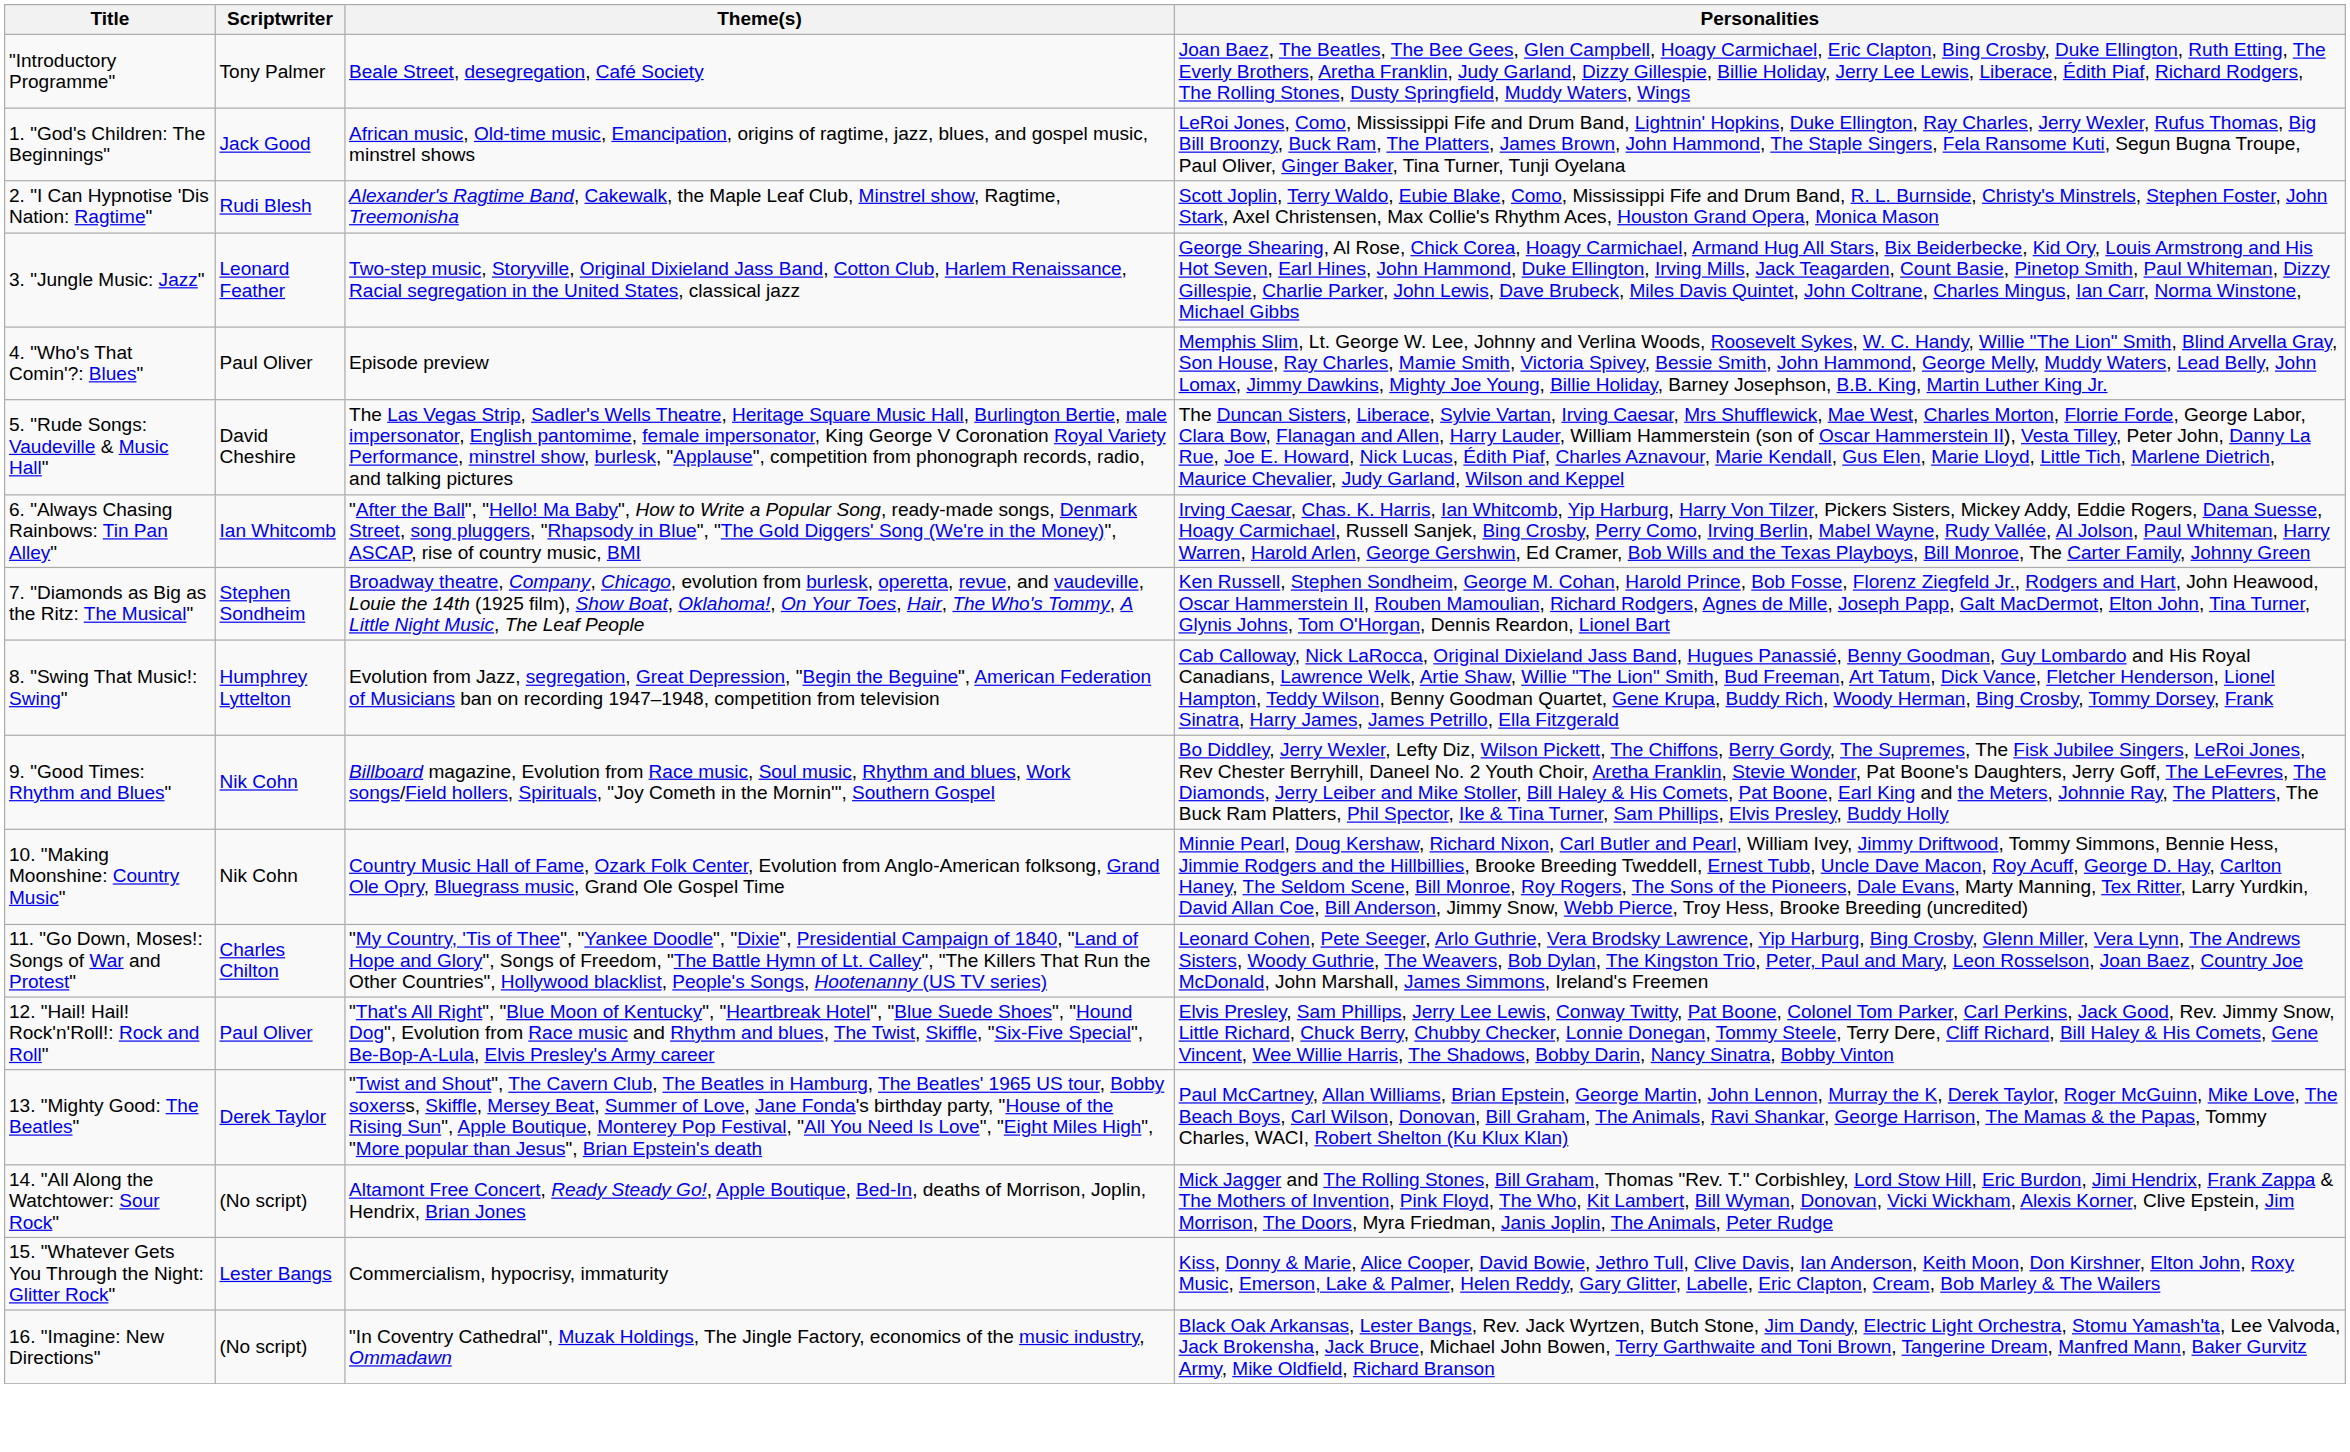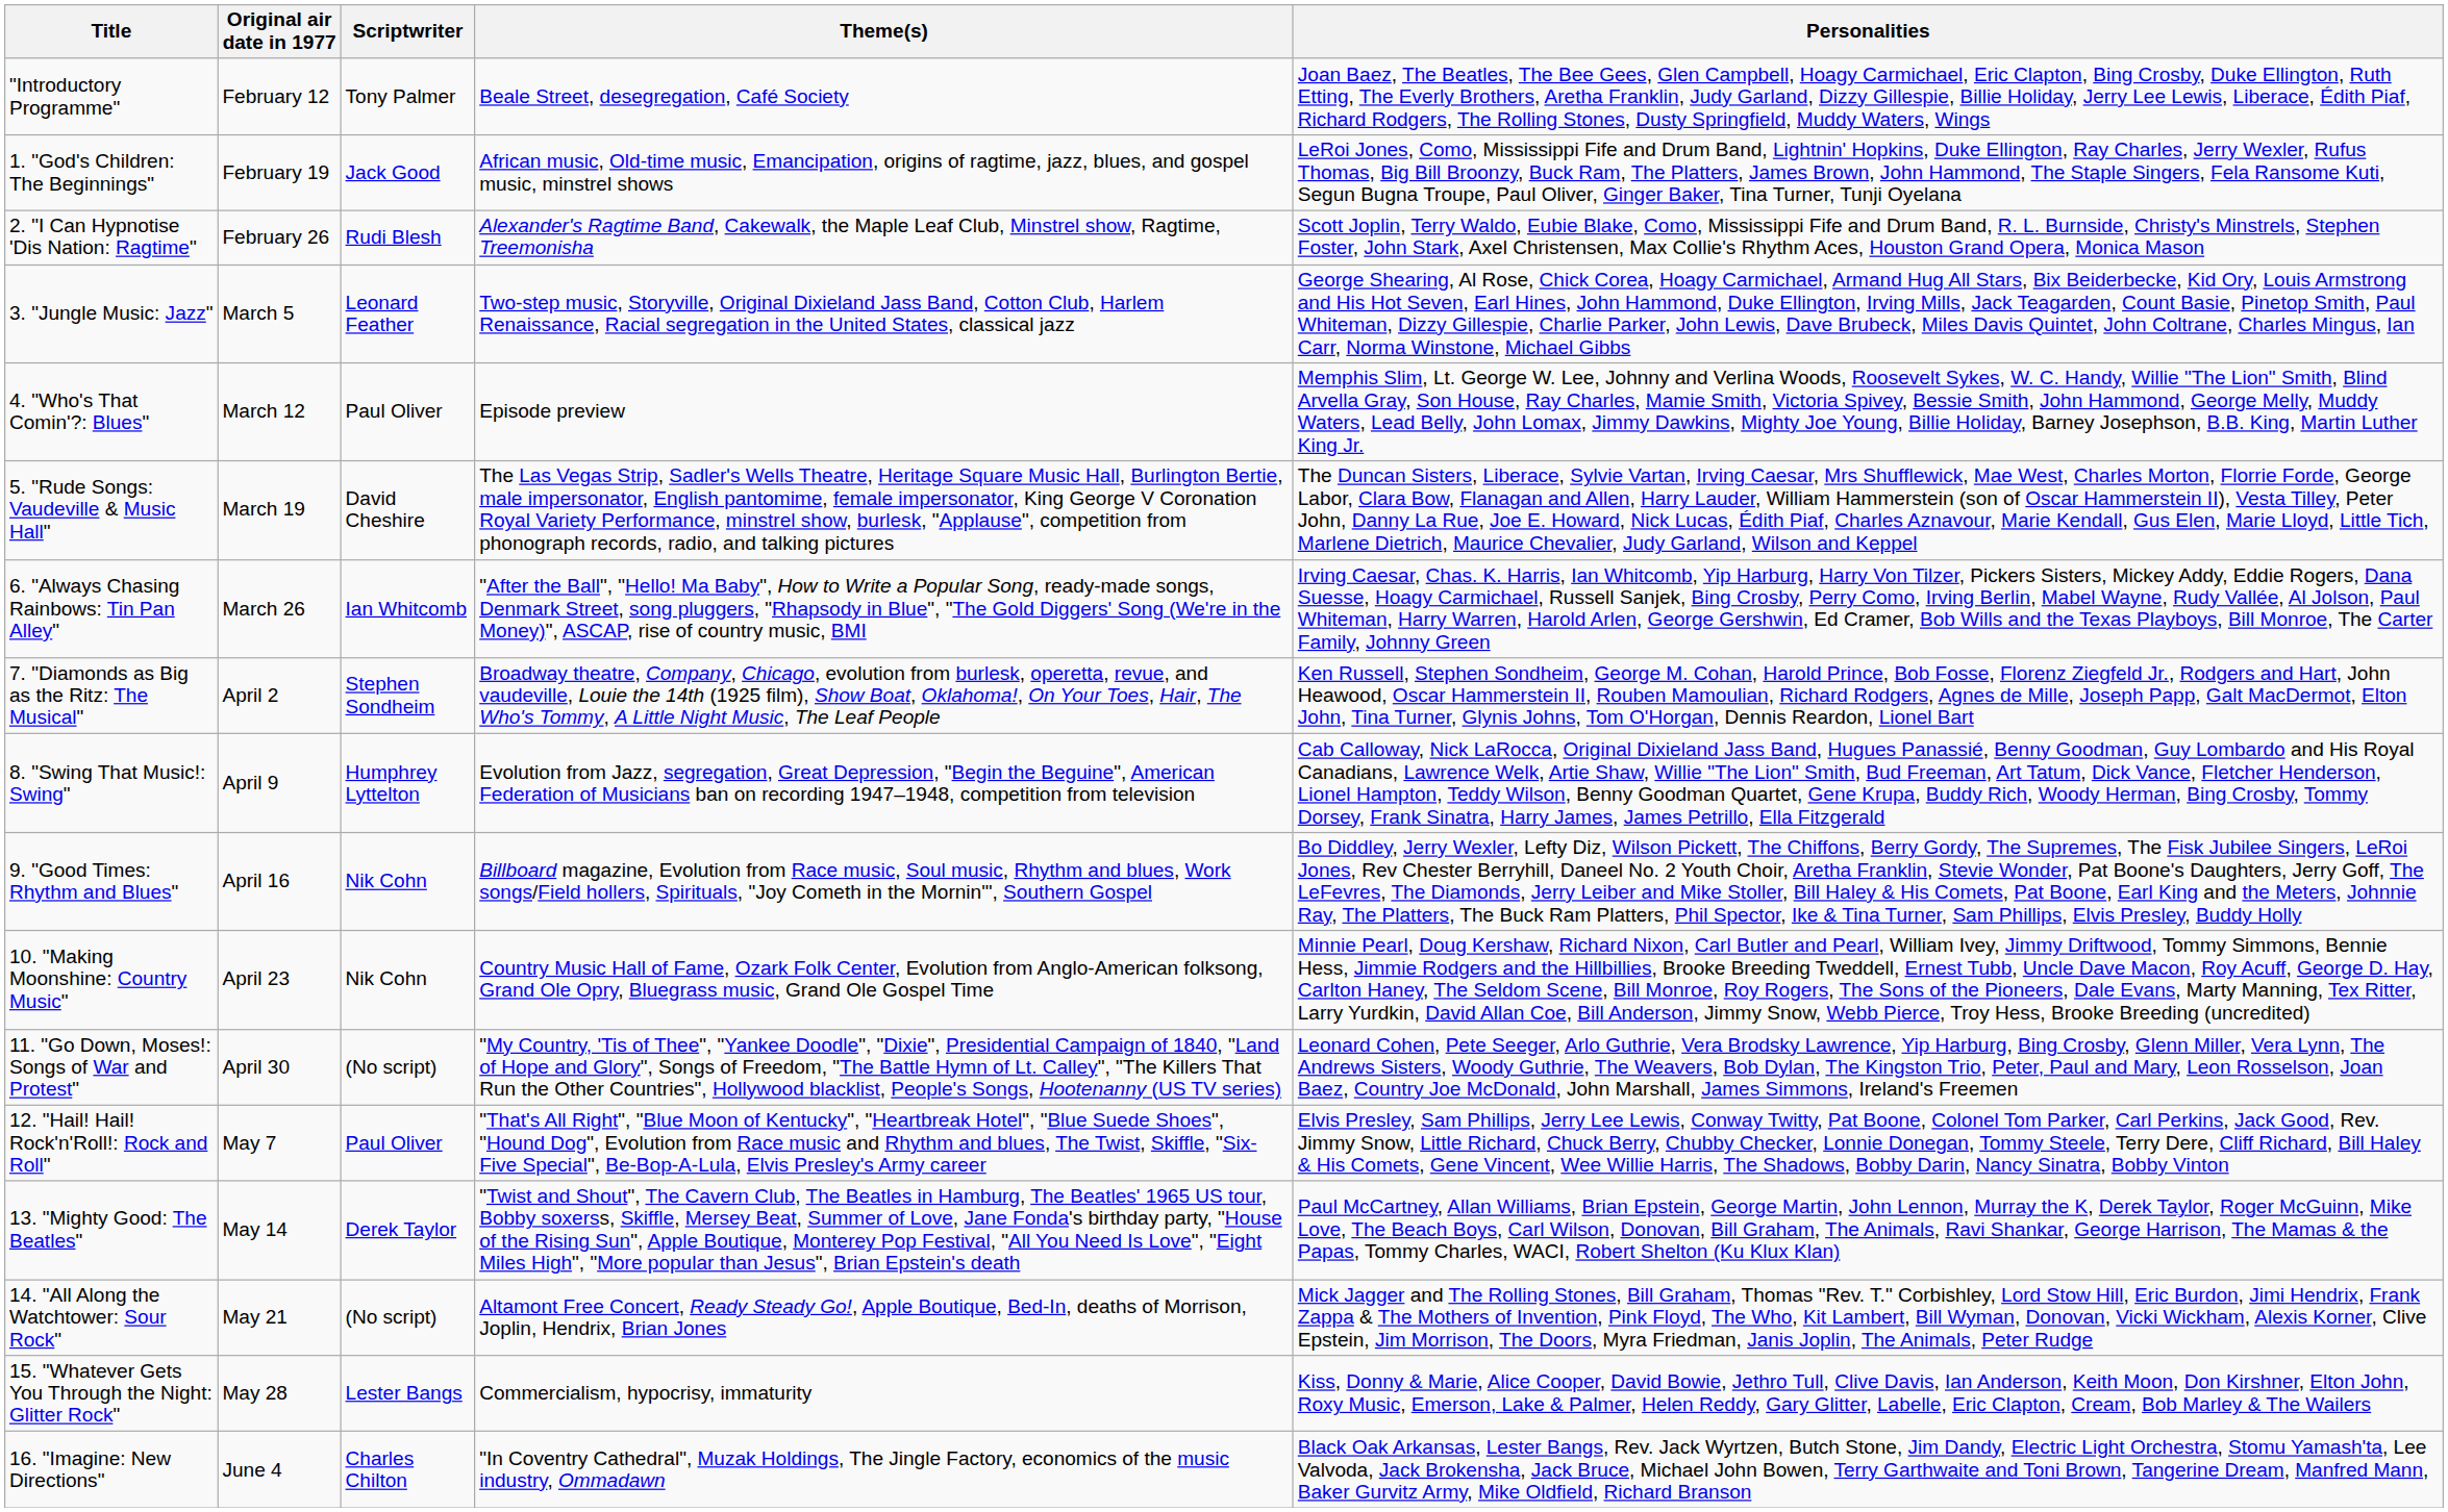+ column: Original air date in 1977 | February 12 | February 19 | February 26 | March 5 | March 12 | March 19 | March 26 | April 2 | April 9 | April 16 | April 23 | April 30 | May 7 | May 14 | May 21 | May 28 | June 4
11. "Go Down, Moses!: Songs of War and Protest" | Scriptwriter: Charles Chilton -> (No script)
16. "Imagine: New Directions" | Scriptwriter: (No script) -> Charles Chilton
